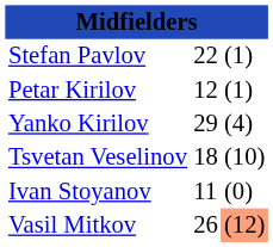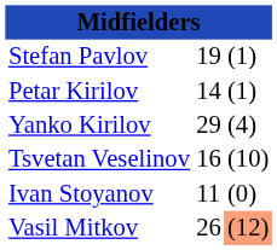Stefan Pavlov | column 2: 22 -> 19
Petar Kirilov | column 2: 12 -> 14
Tsvetan Veselinov | column 2: 18 -> 16
